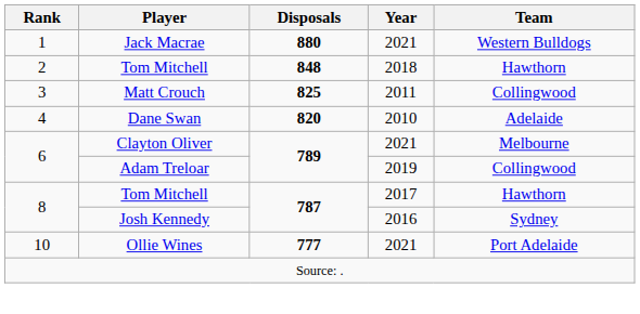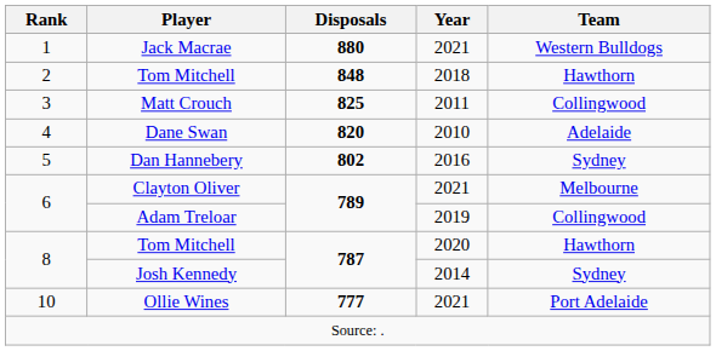+ row: 5 | Dan Hannebery | 802 | 2016 | Sydney
8 / Tom Mitchell | Year: 2017 -> 2020
Josh Kennedy | Year: 2016 -> 2014
